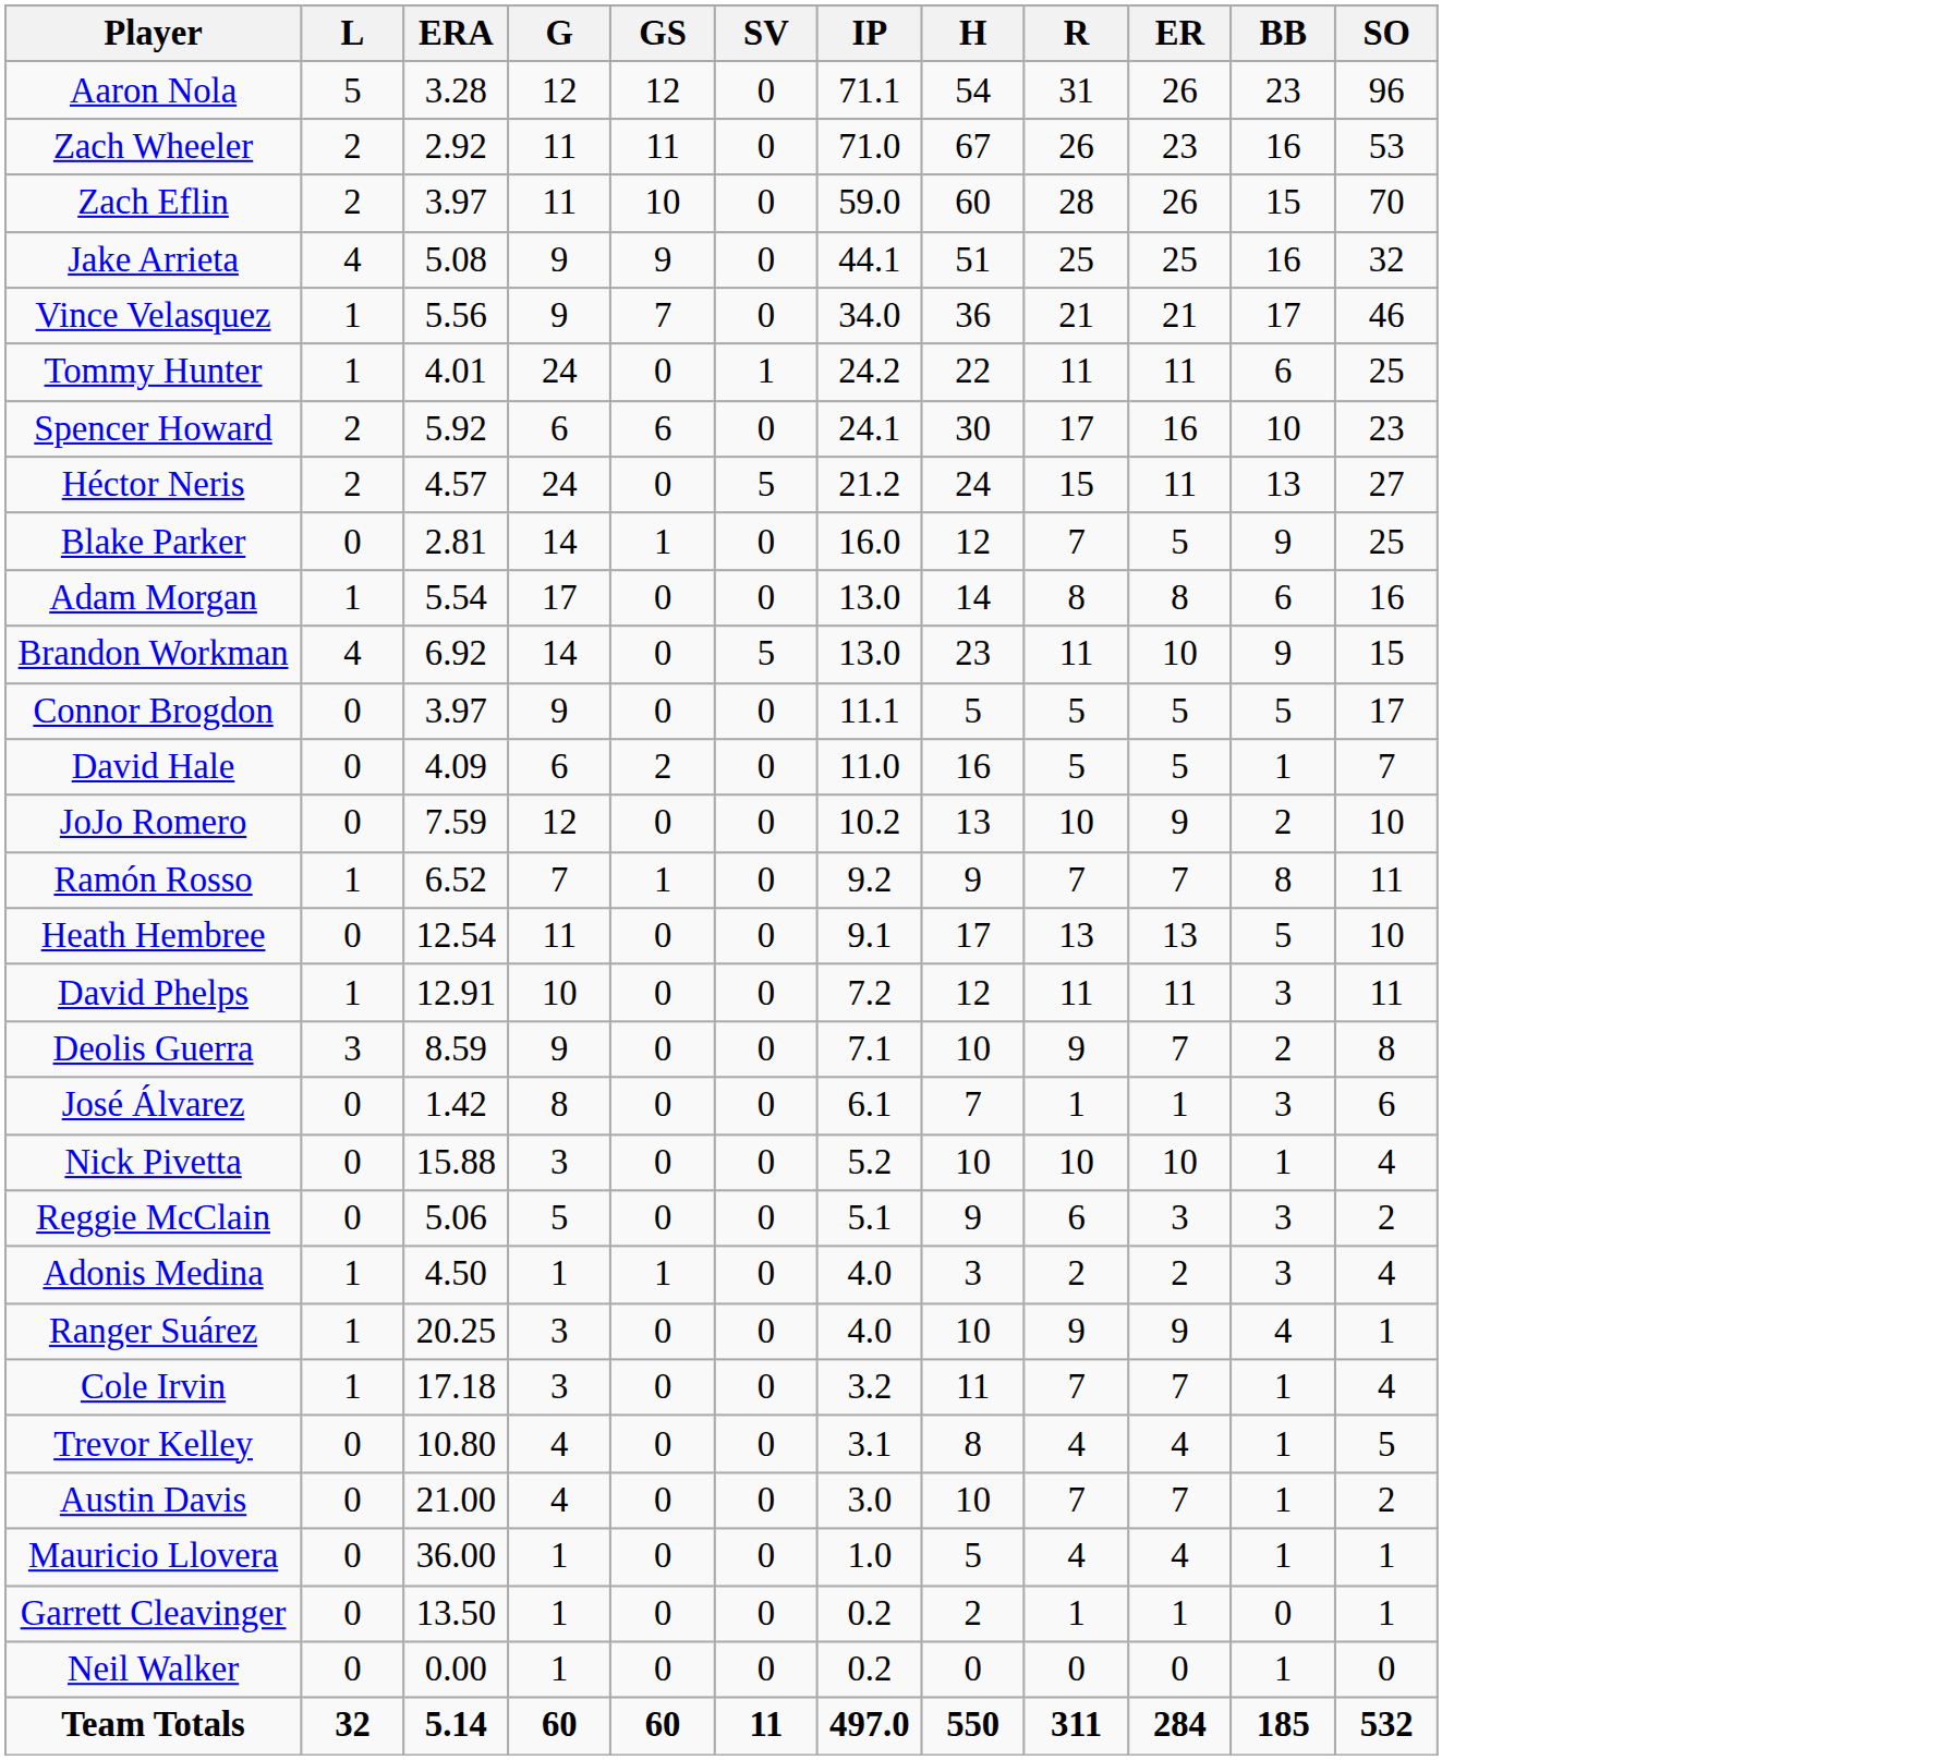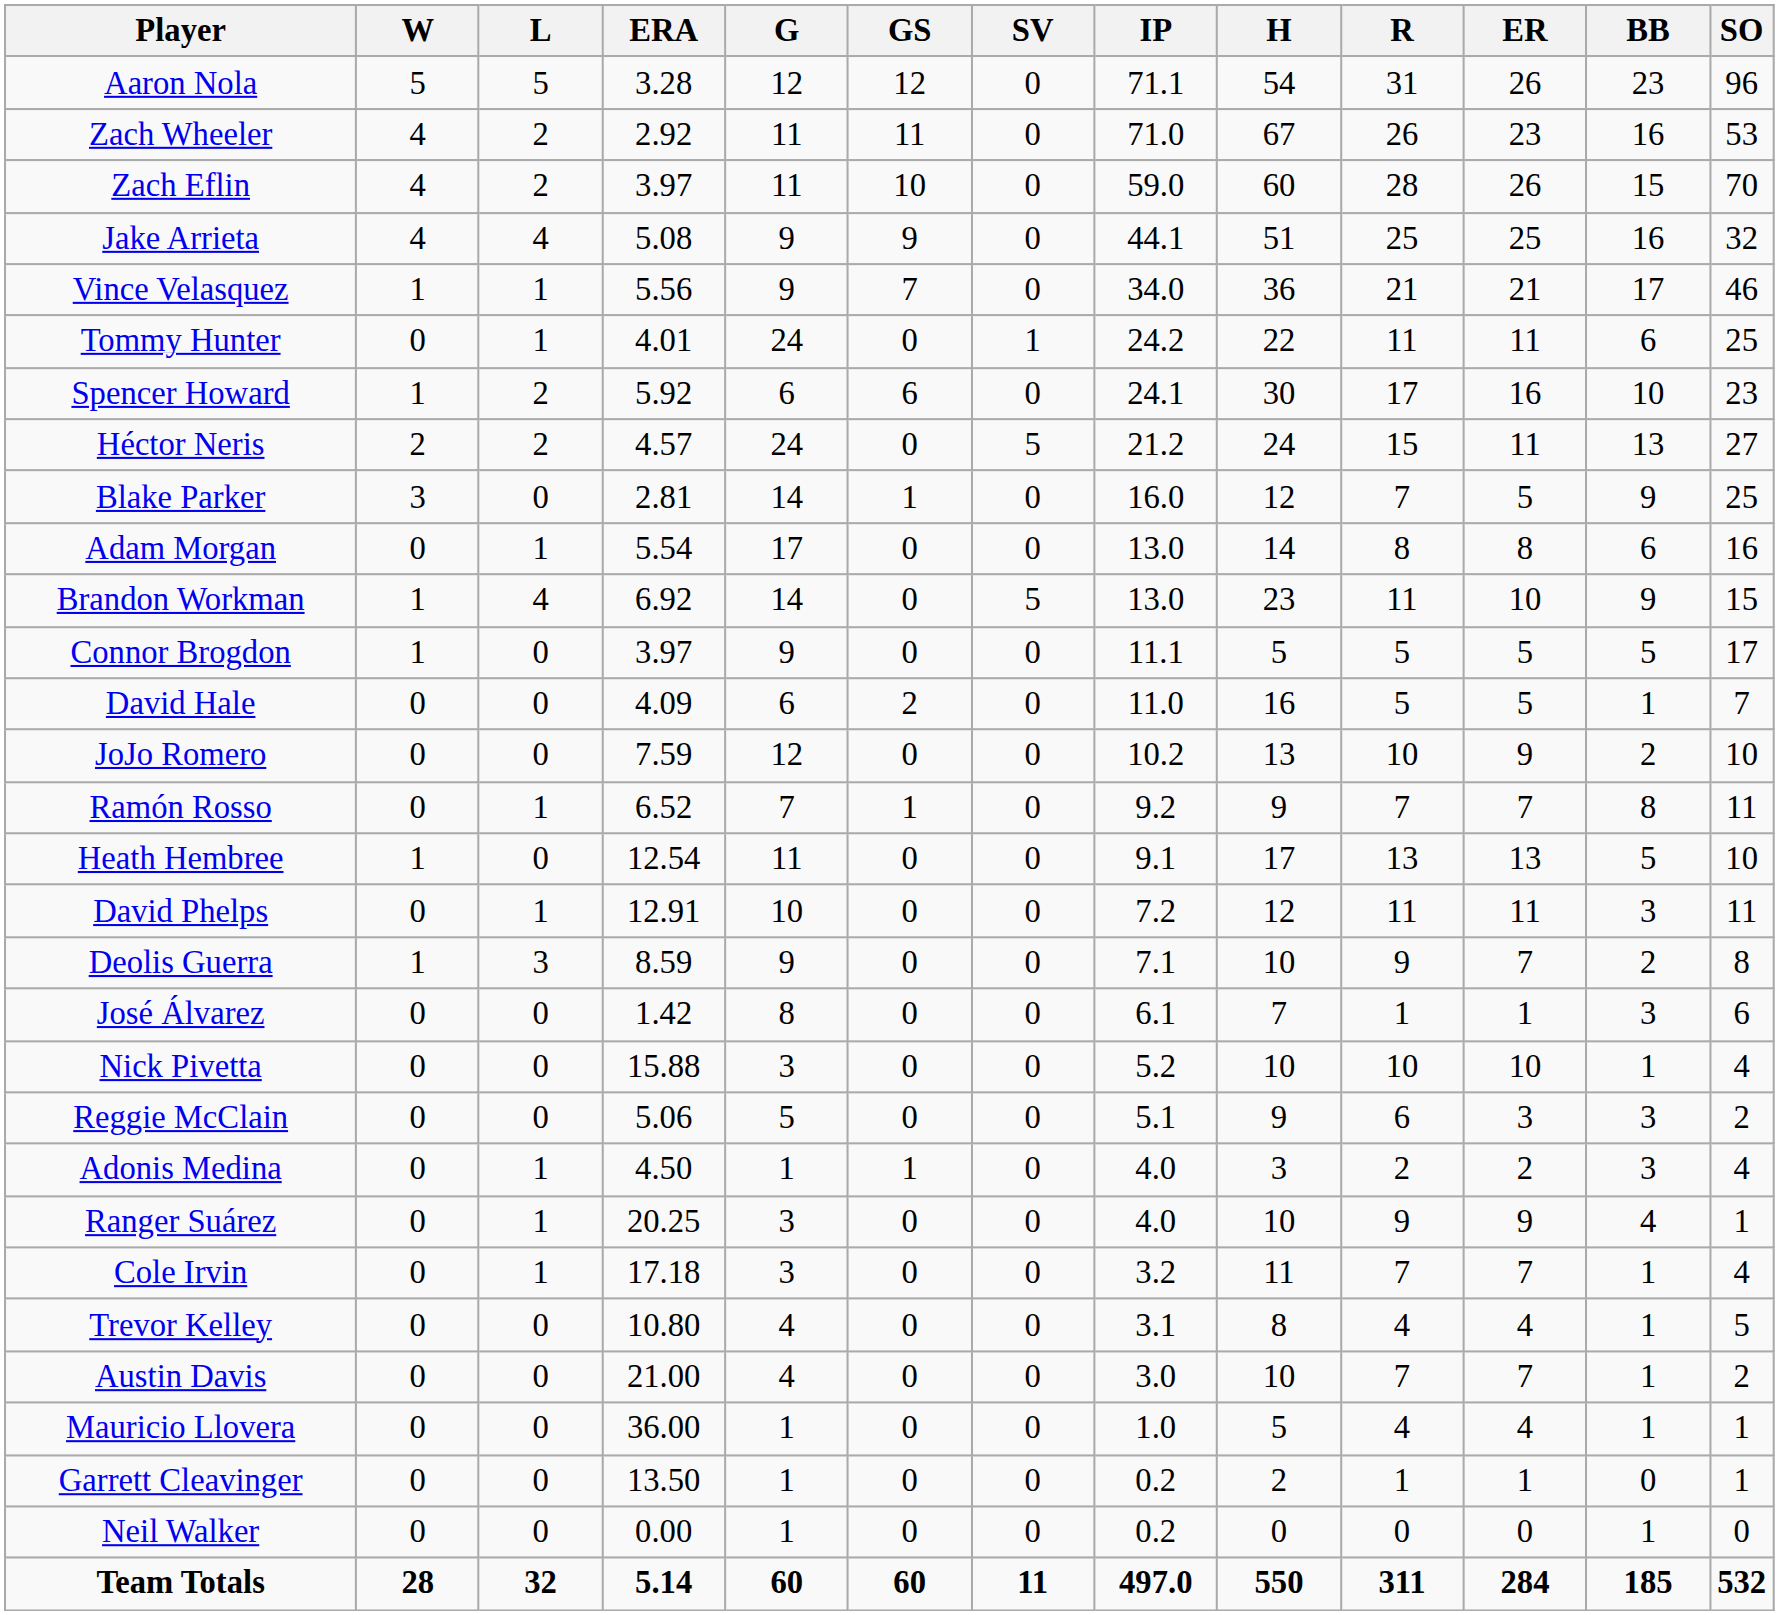+ column: W | 5 | 4 | 4 | 4 | 1 | 0 | 1 | 2 | 3 | 0 | 1 | 1 | 0 | 0 | 0 | 1 | 0 | 1 | 0 | 0 | 0 | 0 | 0 | 0 | 0 | 0 | 0 | 0 | 0 | 28
